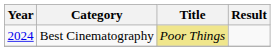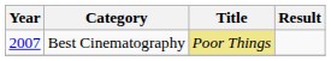Best Cinematography | Year: 2024 -> 2007
